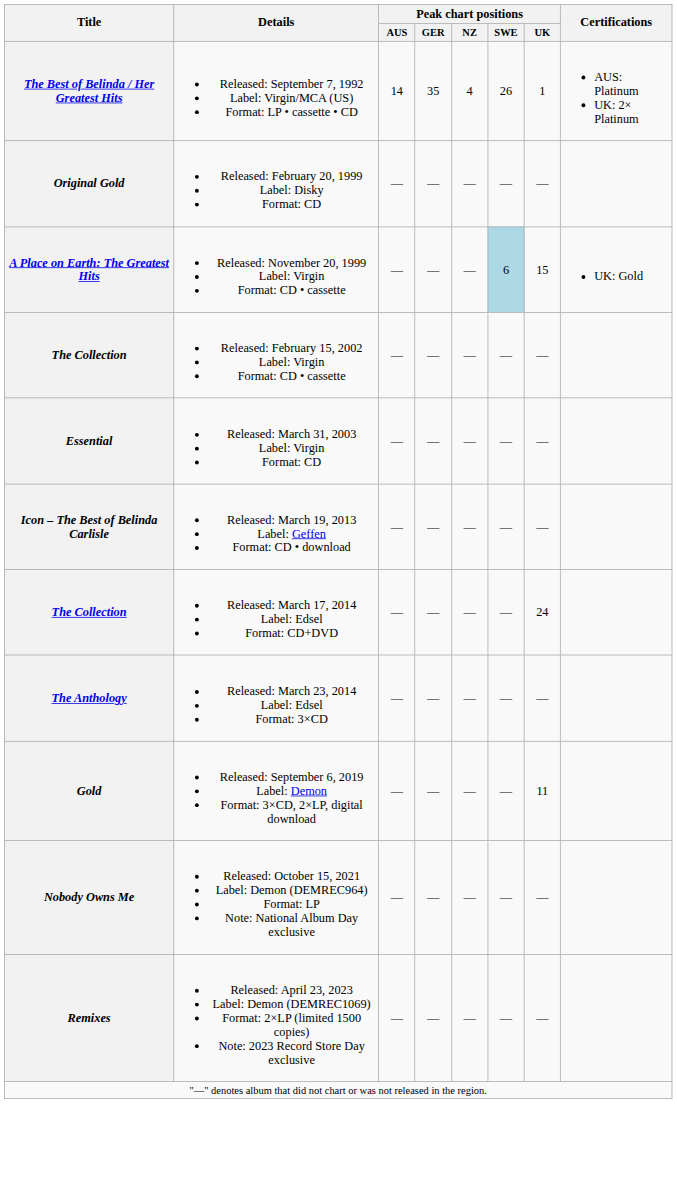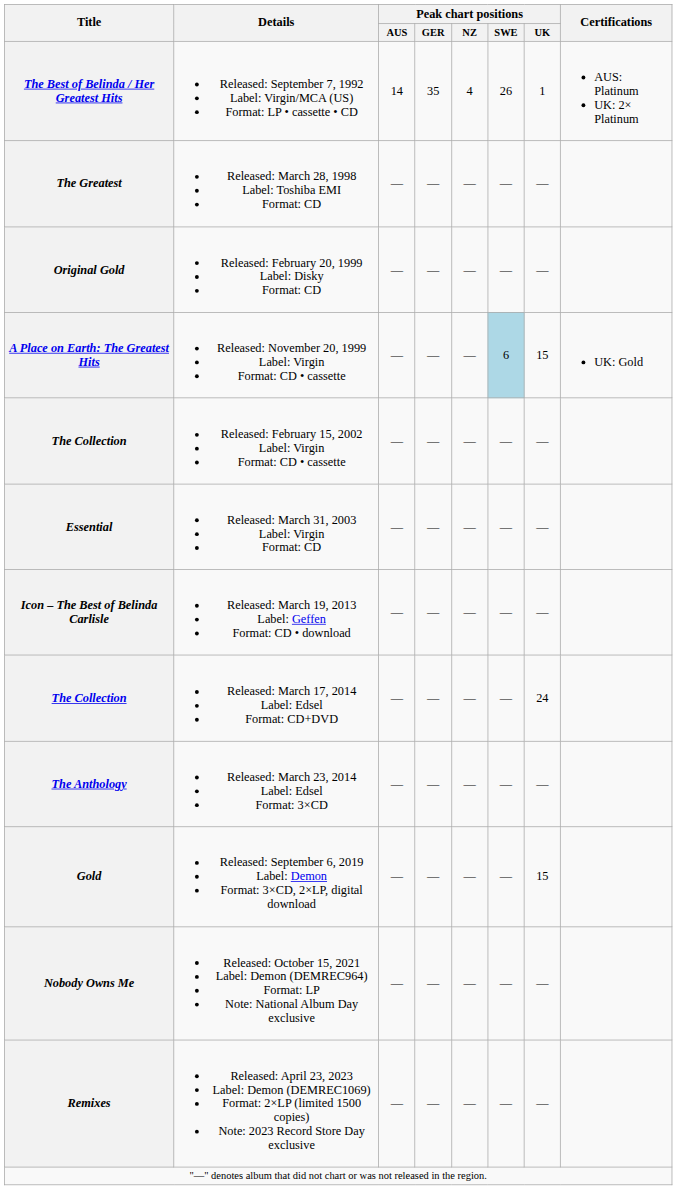+ row: The Greatest | Released: March 28, 1998 Label: Toshiba EMI Format: CD | — | — | — | — | —
Gold | Peak chart positions / UK: 11 -> 15
